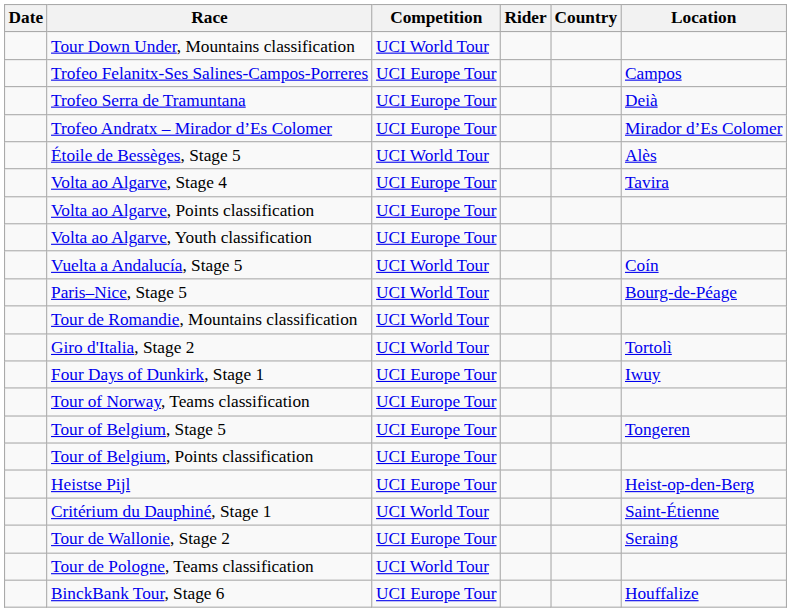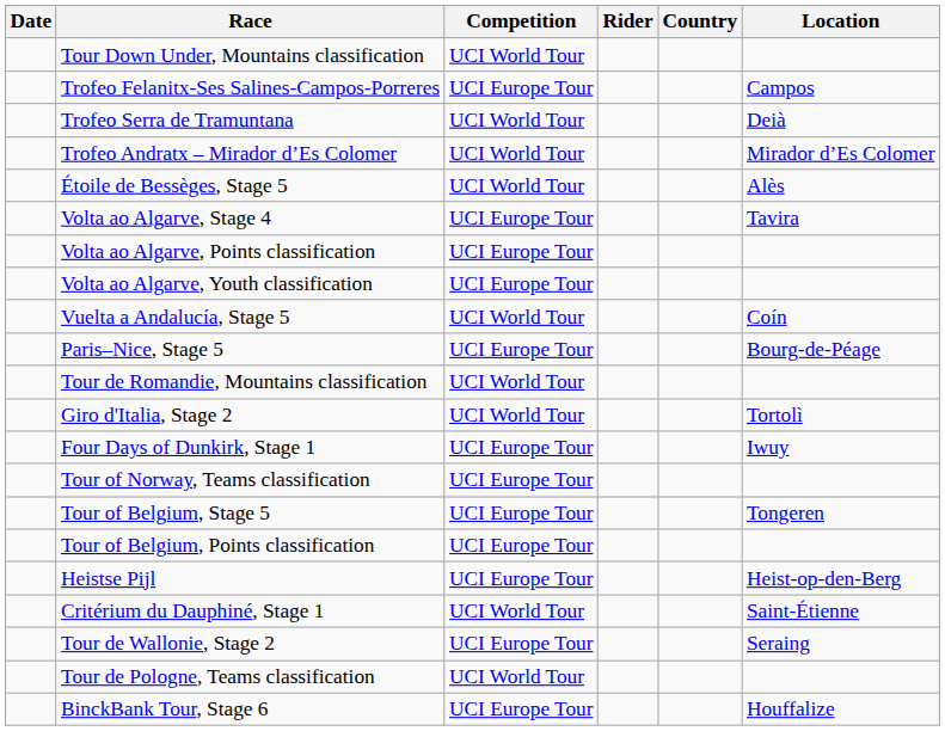Trofeo Serra de Tramuntana | Competition: UCI Europe Tour -> UCI World Tour
Trofeo Andratx – Mirador d’Es Colomer | Competition: UCI Europe Tour -> UCI World Tour
Paris–Nice, Stage 5 | Competition: UCI World Tour -> UCI Europe Tour
